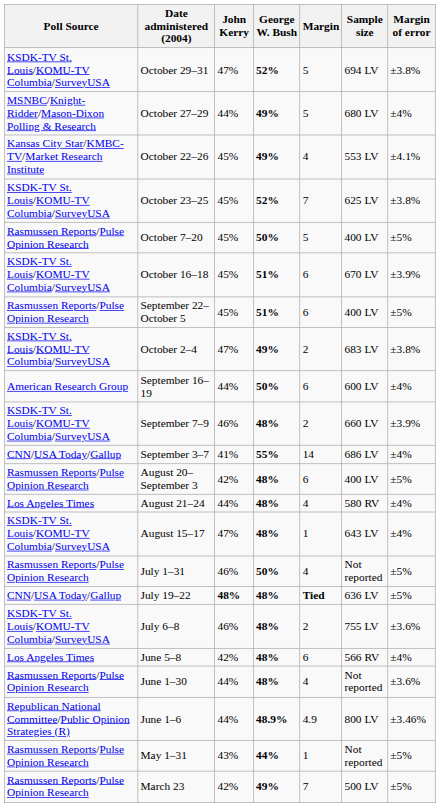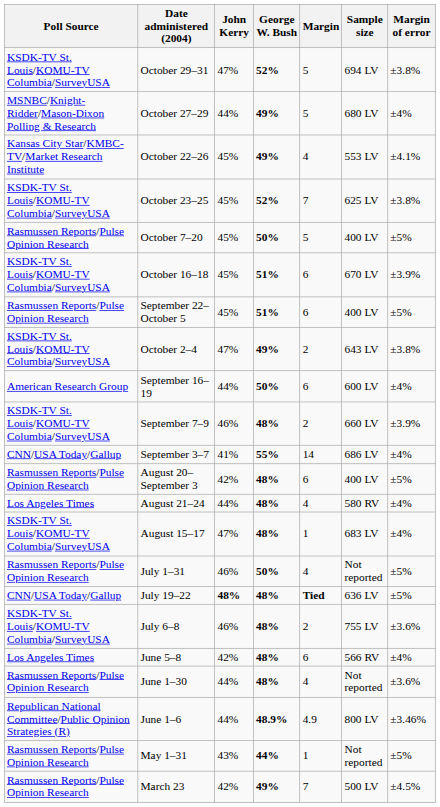October 2–4 | Sample size: 683 LV -> 643 LV
August 15–17 | Sample size: 643 LV -> 683 LV
March 23 | Margin of error: ±5% -> ±4.5%
